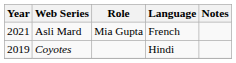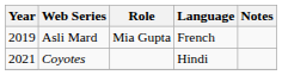Asli Mard | Year: 2021 -> 2019
Coyotes | Year: 2019 -> 2021
